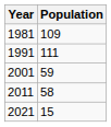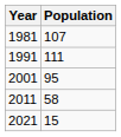1981 | Population: 109 -> 107
2001 | Population: 59 -> 95
